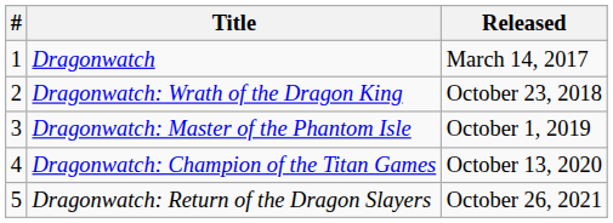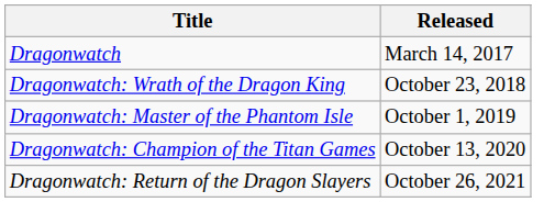- column: # | 1 | 2 | 3 | 4 | 5
